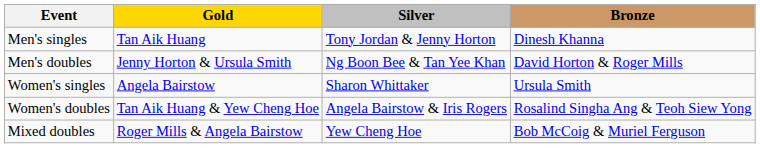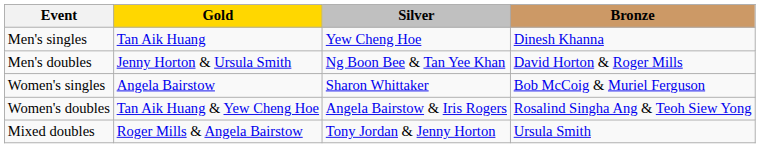Men's singles | Silver: Tony Jordan & Jenny Horton -> Yew Cheng Hoe
Women's singles | Bronze: Ursula Smith -> Bob McCoig & Muriel Ferguson
Mixed doubles | Silver: Yew Cheng Hoe -> Tony Jordan & Jenny Horton
Mixed doubles | Bronze: Bob McCoig & Muriel Ferguson -> Ursula Smith
